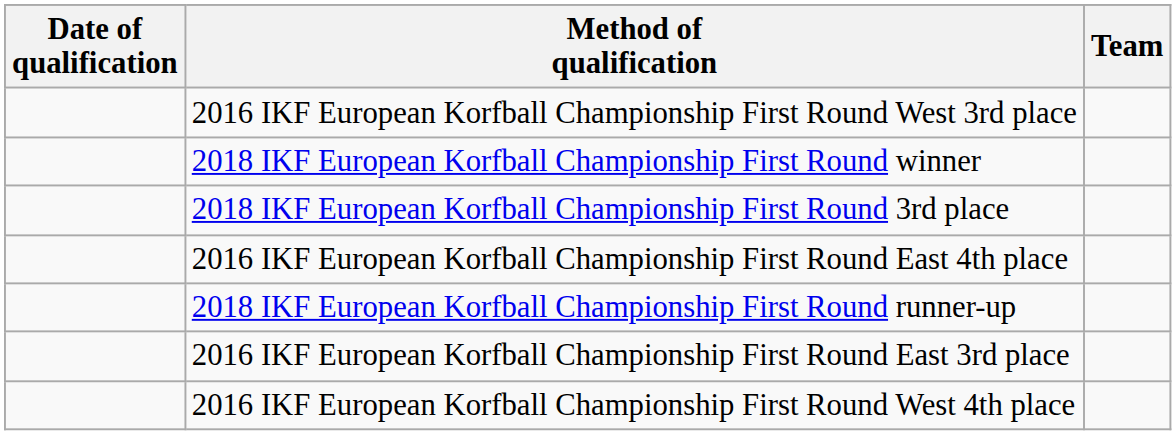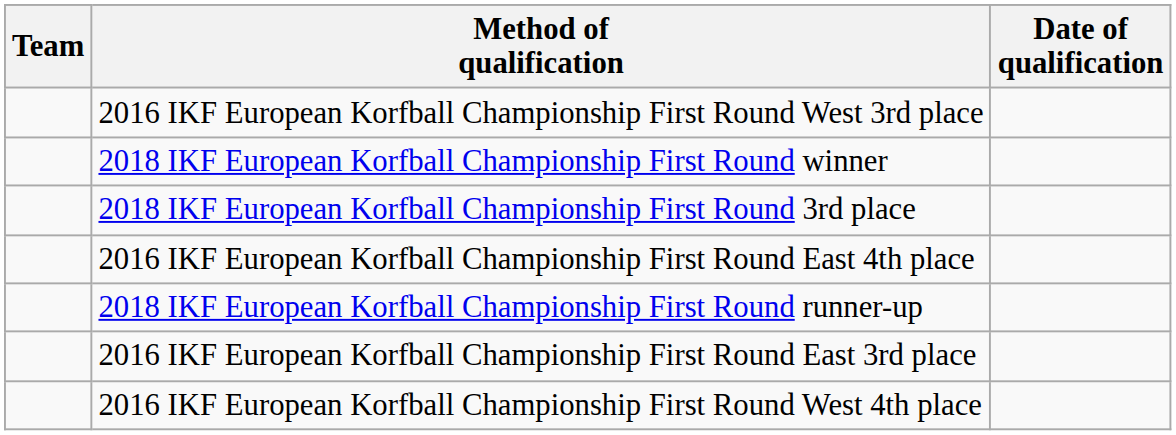columns swapped: Team <-> Date of qualification
